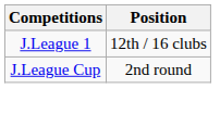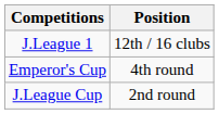+ row: Emperor's Cup | 4th round
